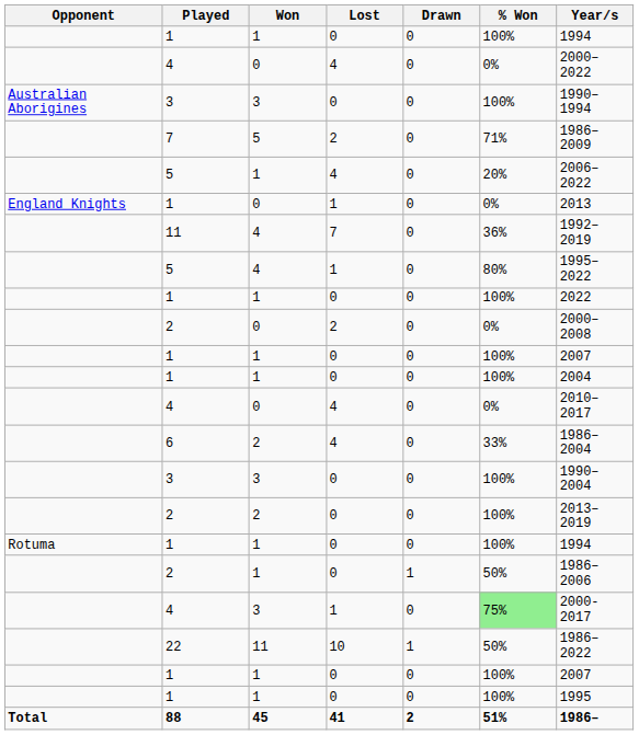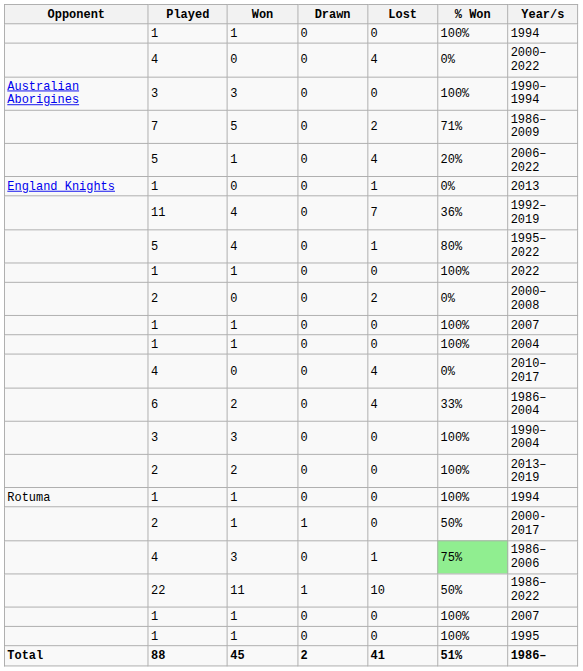columns swapped: Drawn <-> Lost
2 / 1 | Year/s: 1986–2006 -> 2000-2017
4 / 3 | Year/s: 2000-2017 -> 1986–2006
